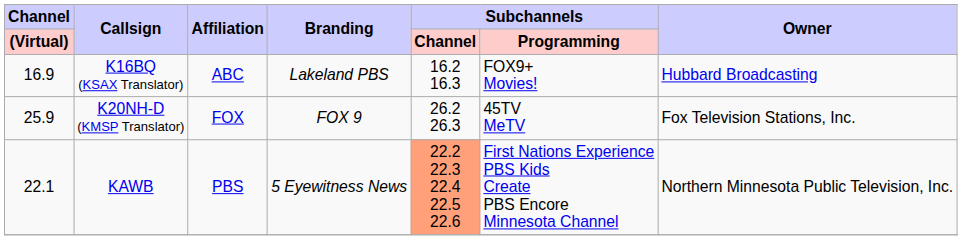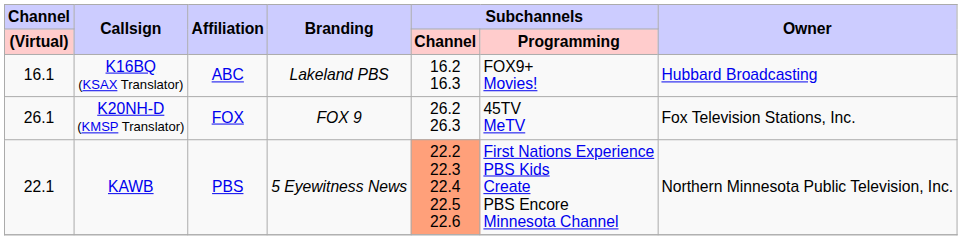K16BQ (KSAX Translator) | Channel / (Virtual): 16.9 -> 16.1
K20NH-D (KMSP Translator) | Channel / (Virtual): 25.9 -> 26.1
